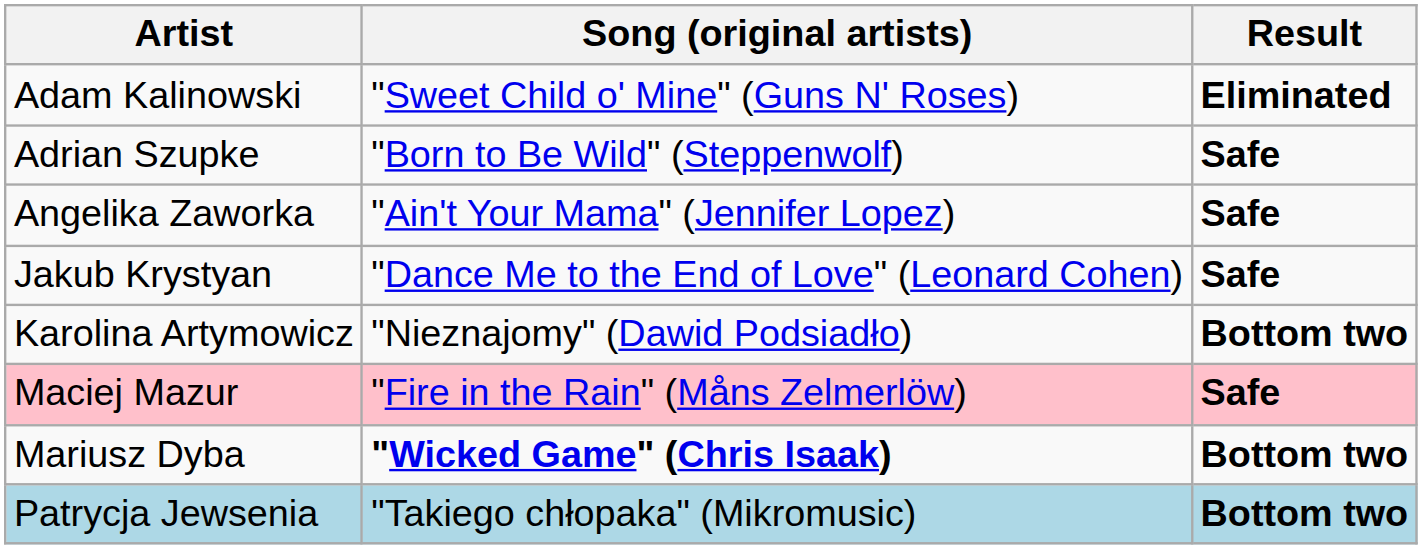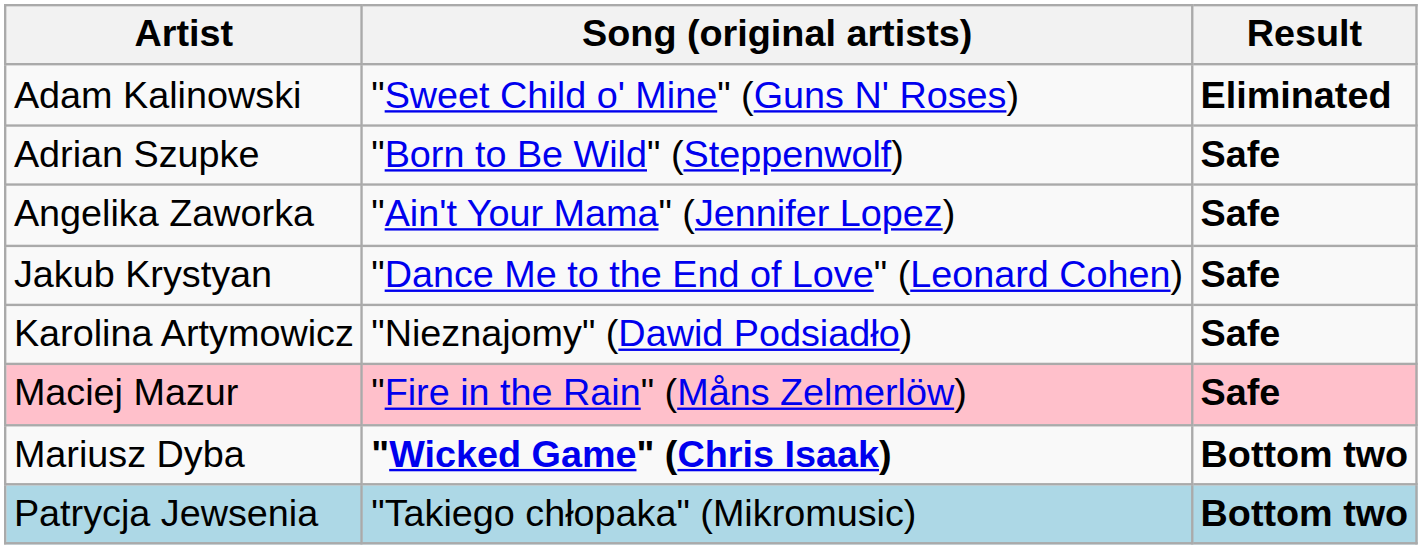Karolina Artymowicz | Result: Bottom two -> Safe
